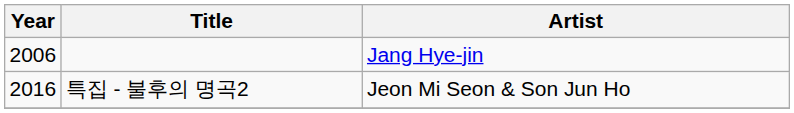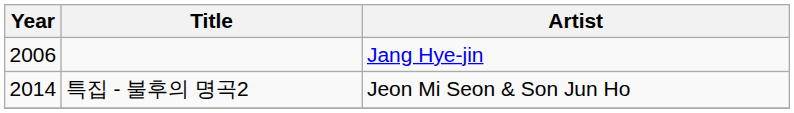특집 - 불후의 명곡2 | Year: 2016 -> 2014
